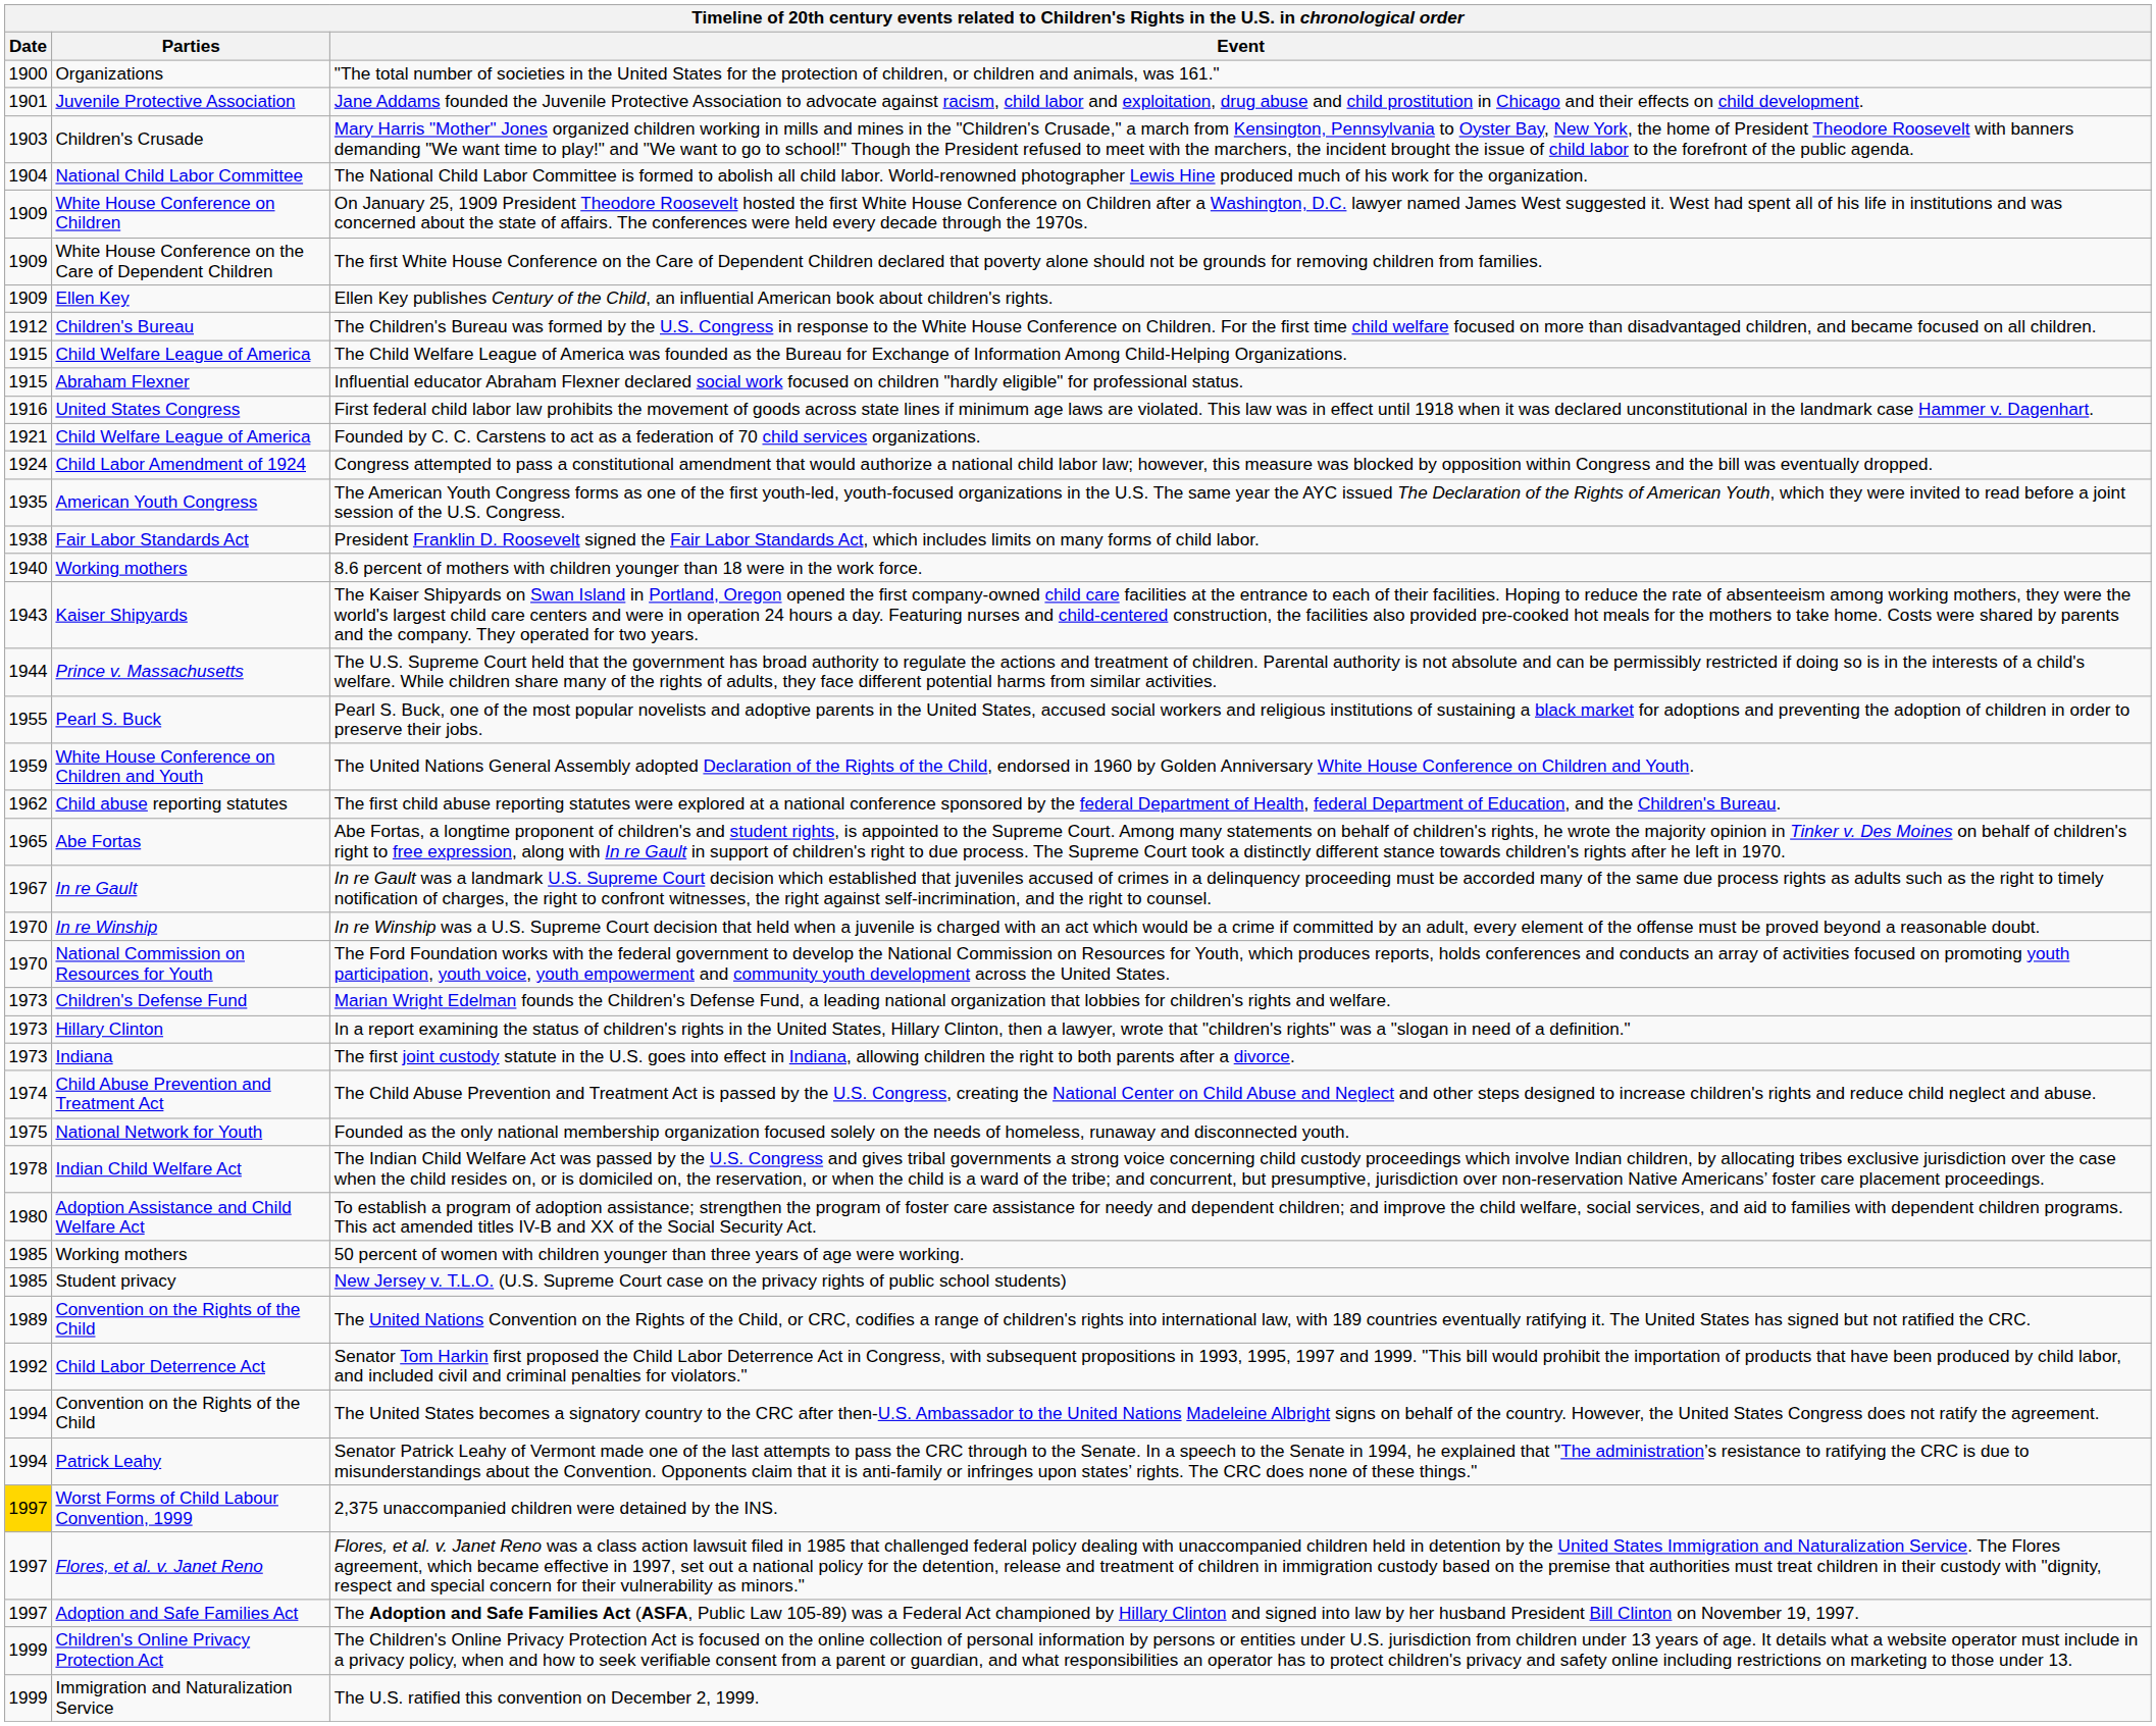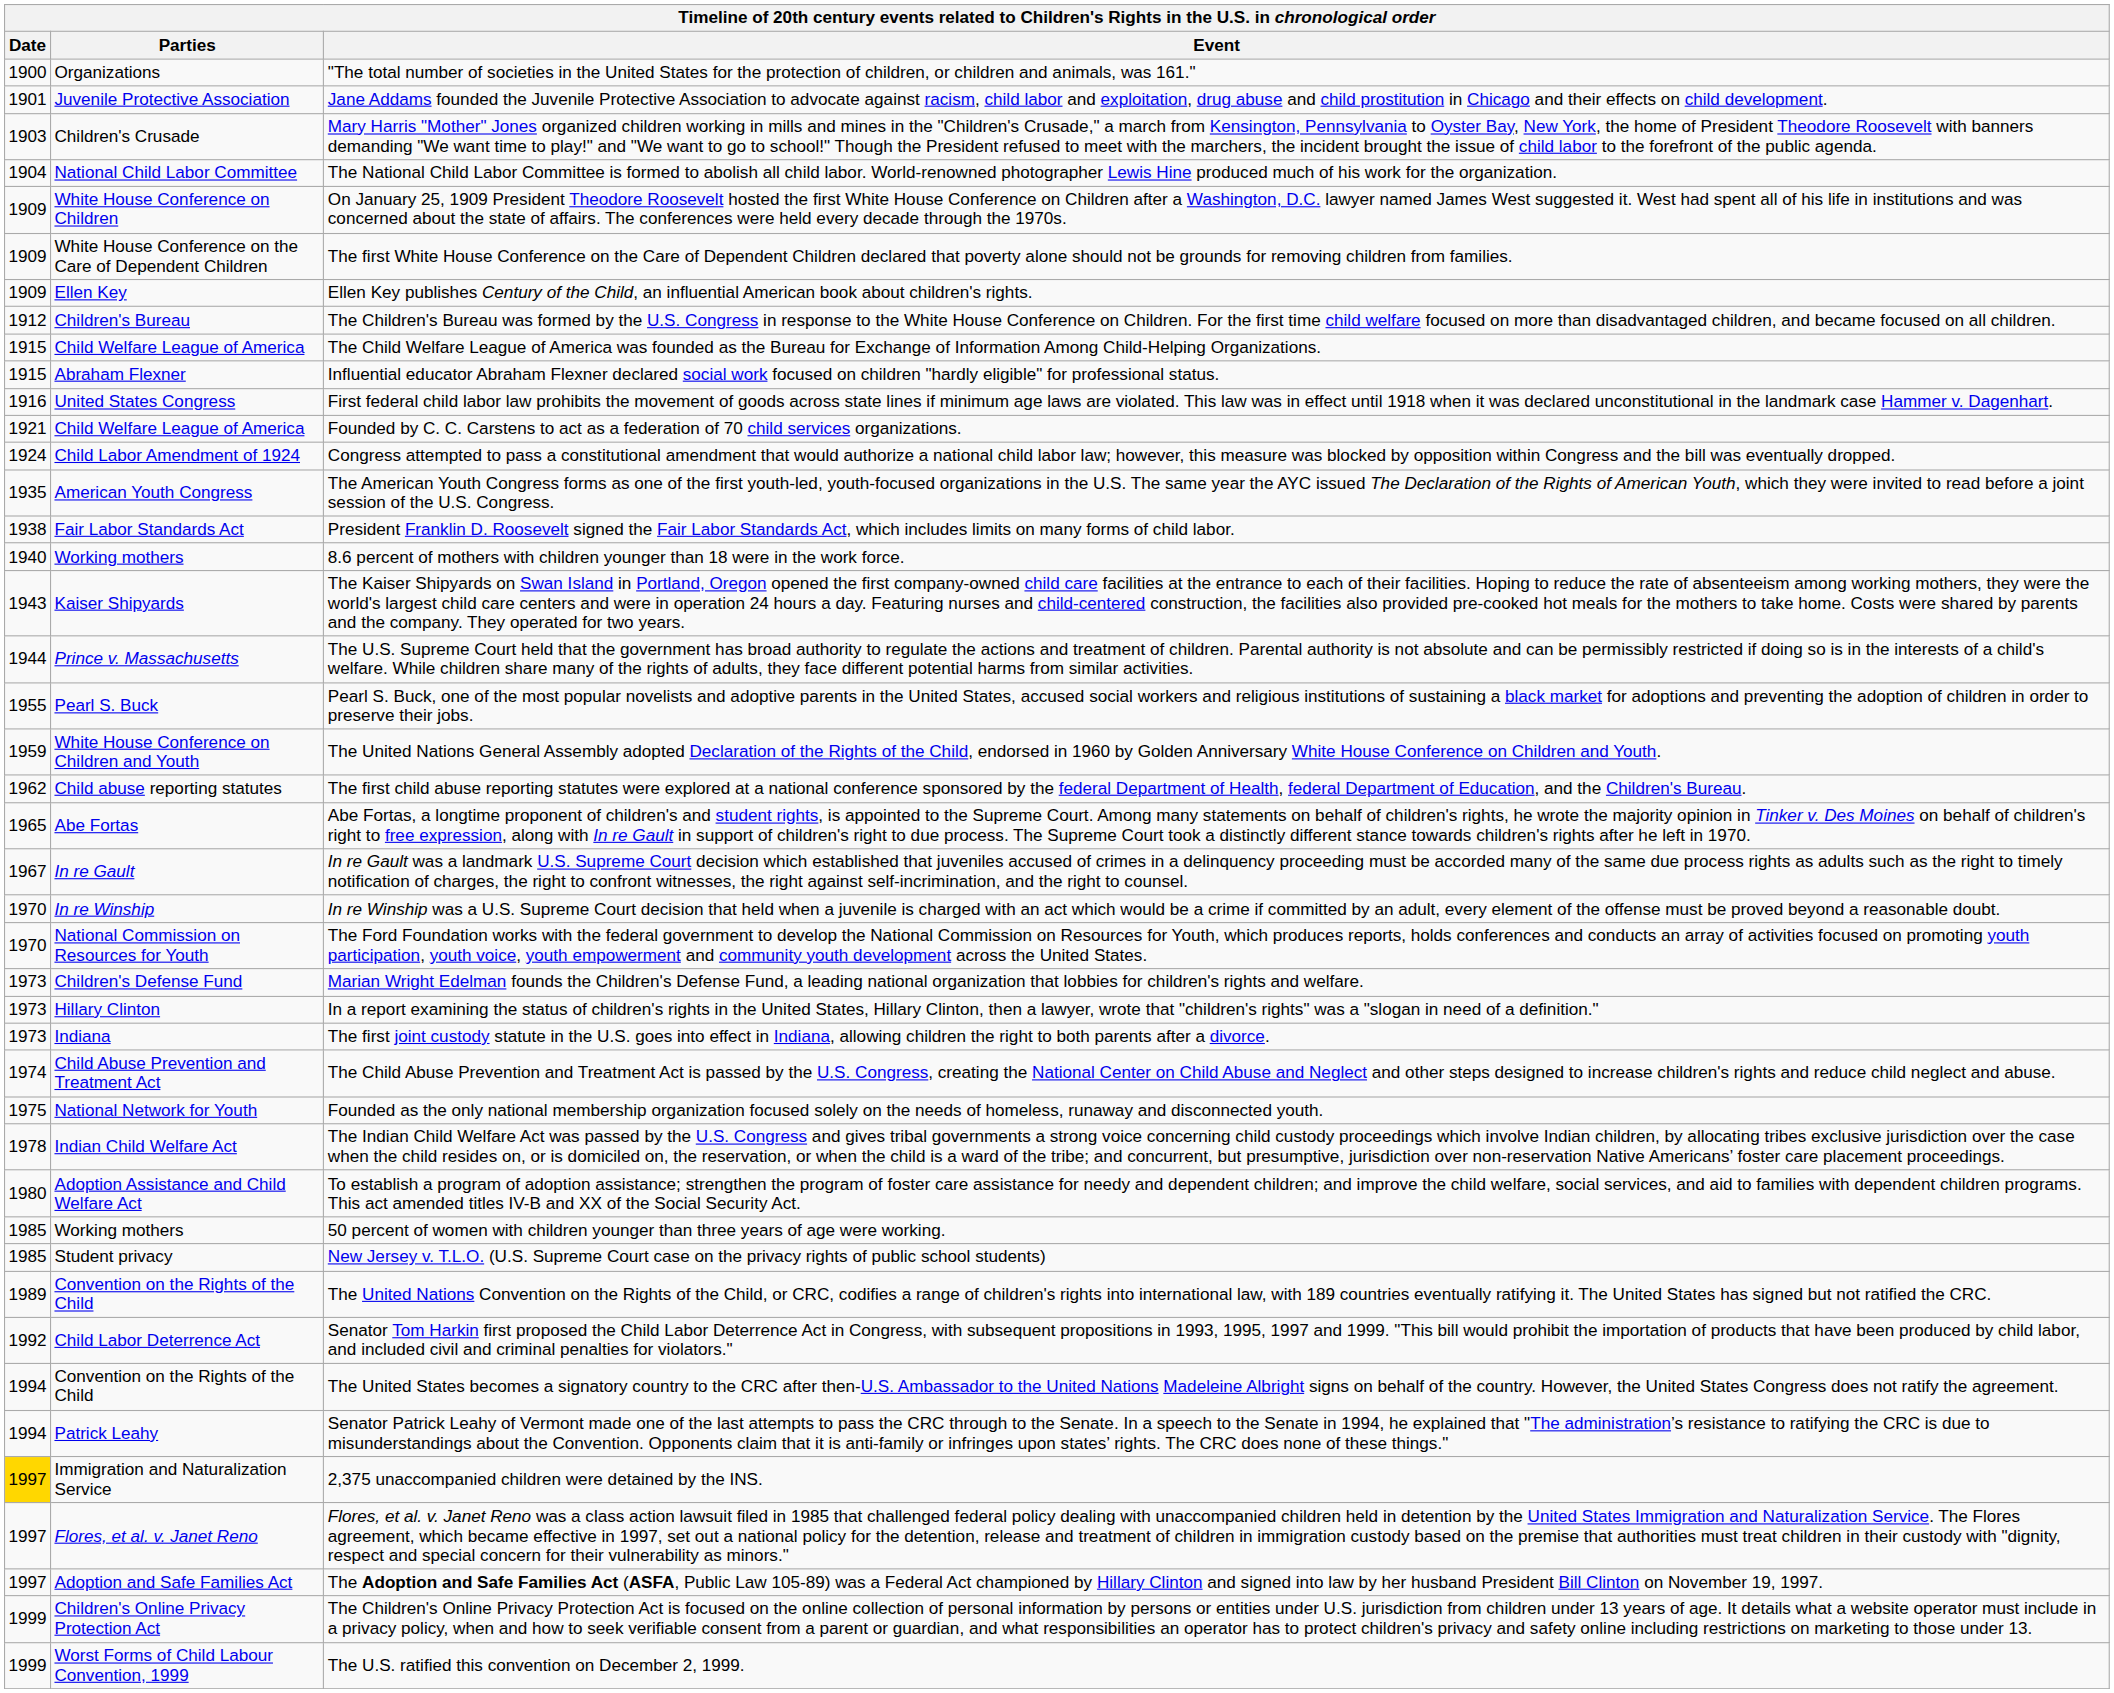2,375 unaccompanied children were detained by the INS. | Parties: Worst Forms of Child Labour Convention, 1999 -> Immigration and Naturalization Service
The U.S. ratified this convention on December 2, 1999. | Parties: Immigration and Naturalization Service -> Worst Forms of Child Labour Convention, 1999
